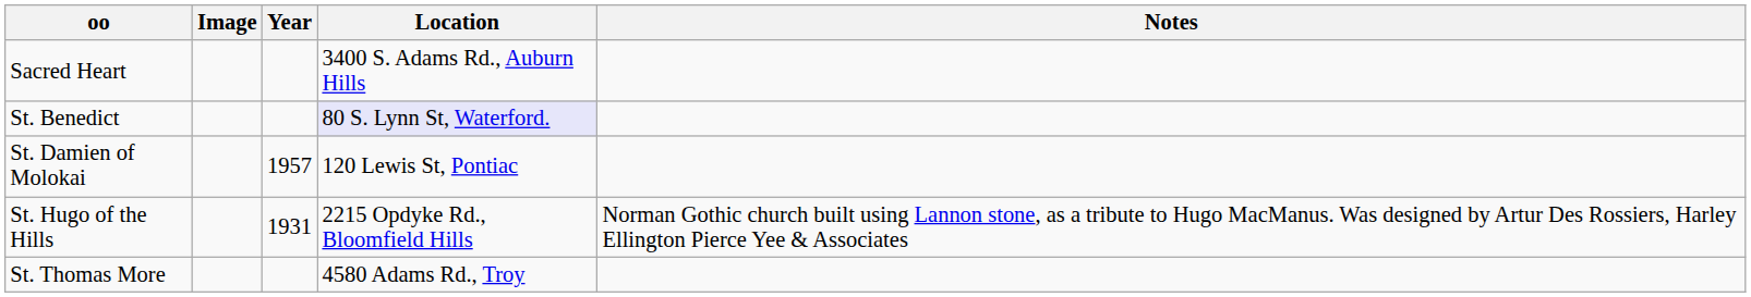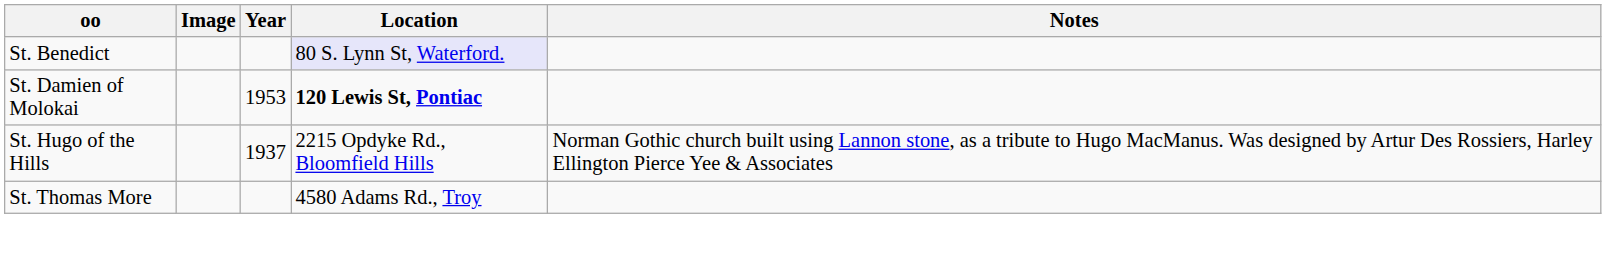- row: Sacred Heart | 3400 S. Adams Rd., Auburn Hills
St. Damien of Molokai | Year: 1957 -> 1953
St. Damien of Molokai | Location: normal -> bold
St. Hugo of the Hills | Year: 1931 -> 1937
